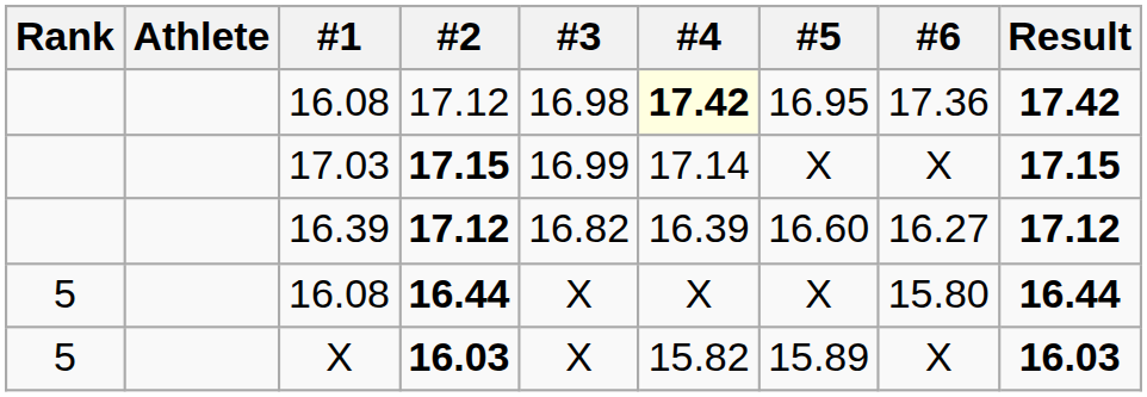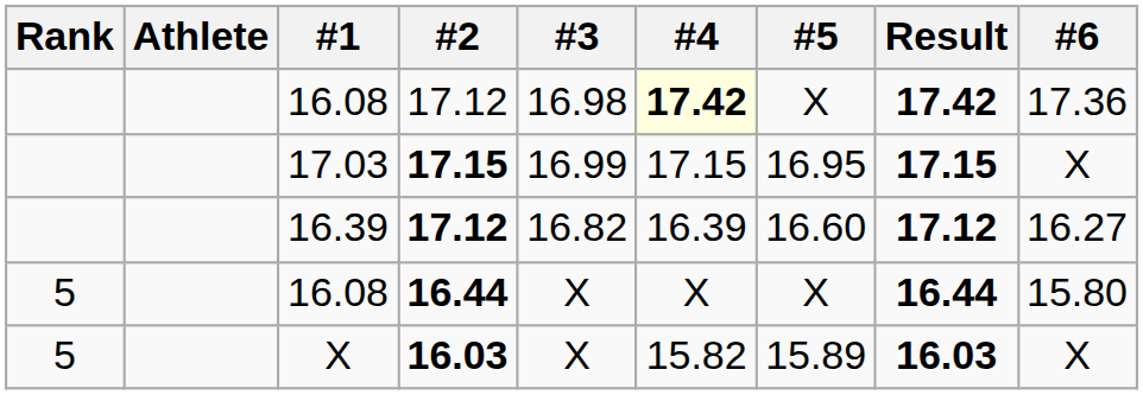columns swapped: #6 <-> Result
16.08 / 17.12 | #5: 16.95 -> X
17.03 | #4: 17.14 -> 17.15
17.03 | #5: X -> 16.95
